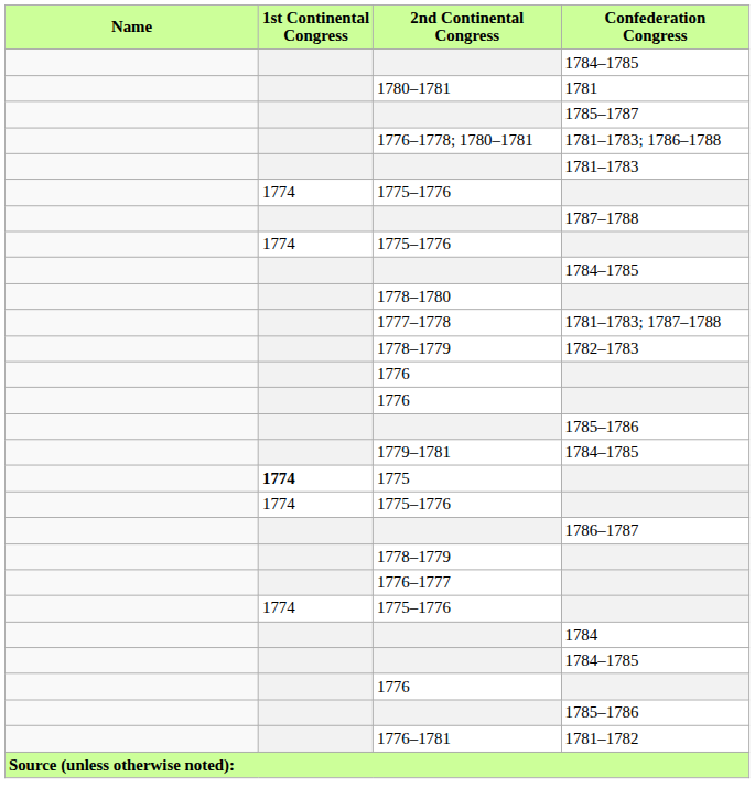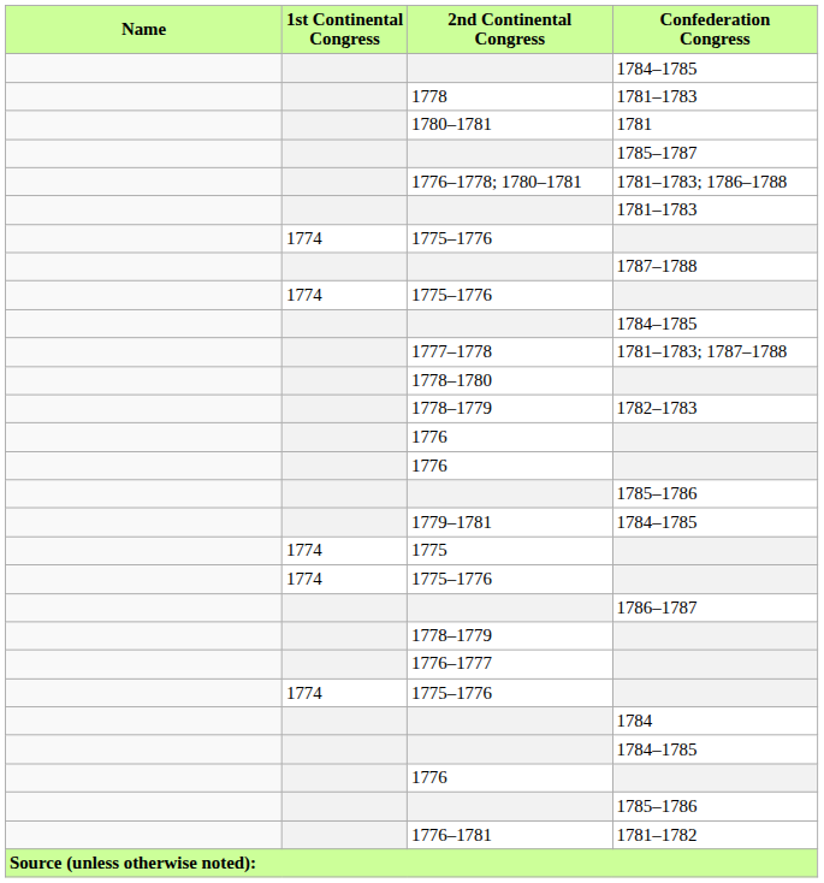+ row: 1778 | 1781–1783
rows swapped: 1777–1778 <-> 1778–1780
1775 | 1st Continental Congress: bold -> normal
